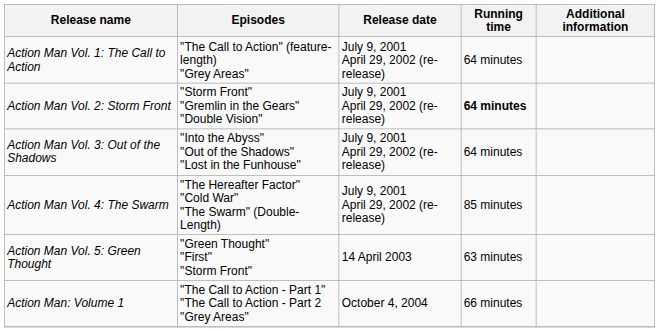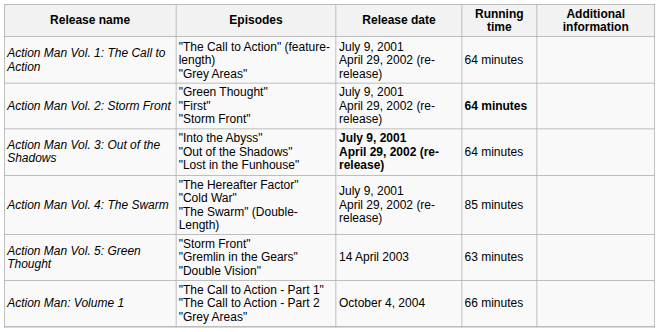Action Man Vol. 2: Storm Front | Episodes: "Storm Front" "Gremlin in the Gears" "Double Vision" -> "Green Thought" "First" "Storm Front"
Action Man Vol. 3: Out of the Shadows | Release date: normal -> bold
Action Man Vol. 5: Green Thought | Episodes: "Green Thought" "First" "Storm Front" -> "Storm Front" "Gremlin in the Gears" "Double Vision"
